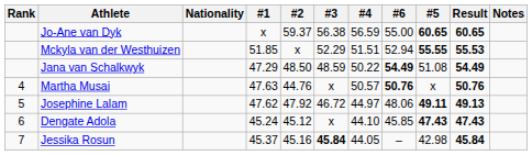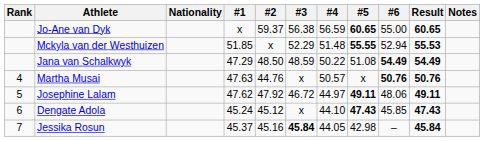columns swapped: #5 <-> #6
Mckyla van der Westhuizen | #4: 51.51 -> 51.48
Josephine Lalam | Result: 49.13 -> 49.11
